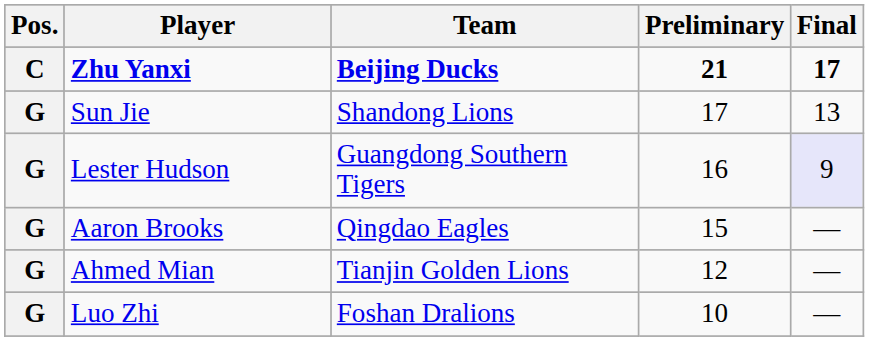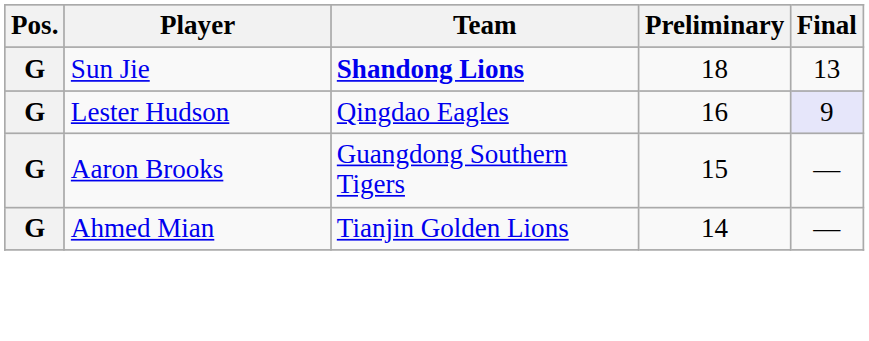- row: C | Zhu Yanxi | Beijing Ducks | 21 | 17
Sun Jie | Team: normal -> bold
Sun Jie | Preliminary: 17 -> 18
Lester Hudson | Team: Guangdong Southern Tigers -> Qingdao Eagles
Aaron Brooks | Team: Qingdao Eagles -> Guangdong Southern Tigers
Ahmed Mian | Preliminary: 12 -> 14
- row: G | Luo Zhi | Foshan Dralions | 10 | —
